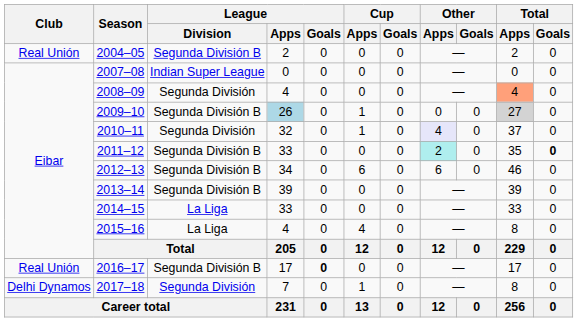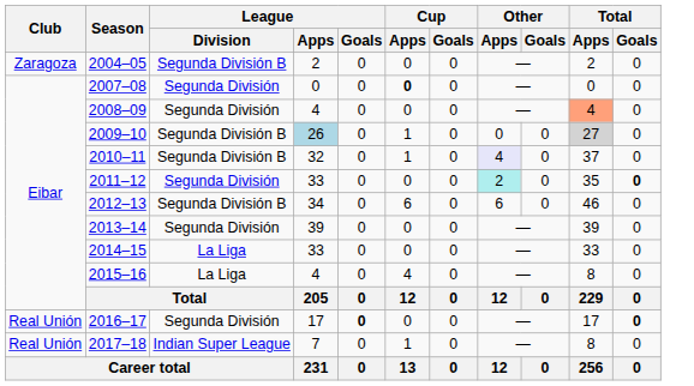2004–05 | Club: Real Unión -> Zaragoza
2007–08 | League / Division: Indian Super League -> Segunda División
2007–08 | Cup / Apps: normal -> bold
2010–11 | League / Division: Segunda División -> Segunda División B
2011–12 | League / Division: Segunda División B -> Segunda División
2013–14 | League / Division: Segunda División B -> Segunda División
2016–17 | League / Division: Segunda División B -> Segunda División
2016–17 | Total / Goals: normal -> bold
2017–18 | Club: Delhi Dynamos -> Real Unión
2017–18 | League / Division: Segunda División -> Indian Super League
